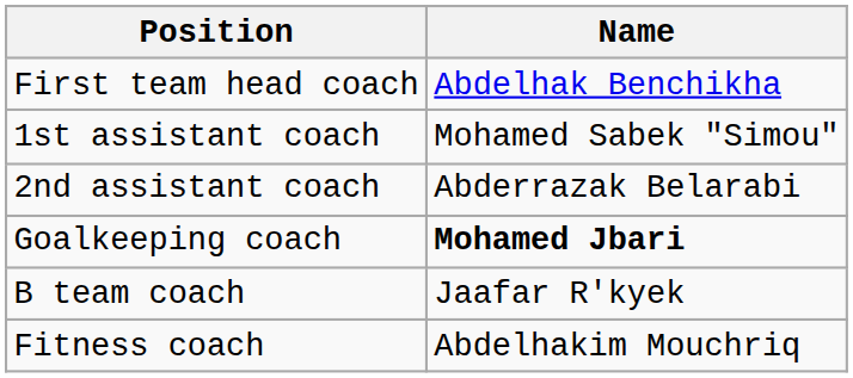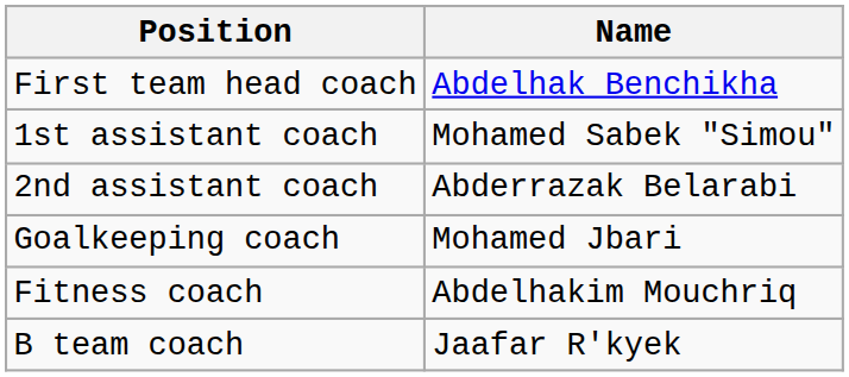Goalkeeping coach | Name: bold -> normal
rows swapped: Fitness coach <-> B team coach
